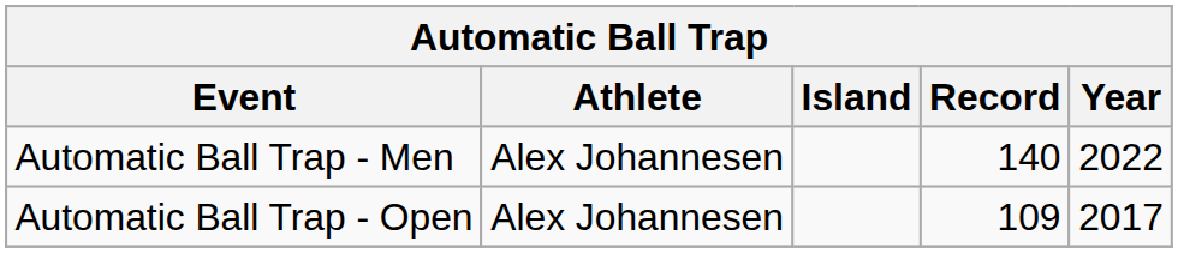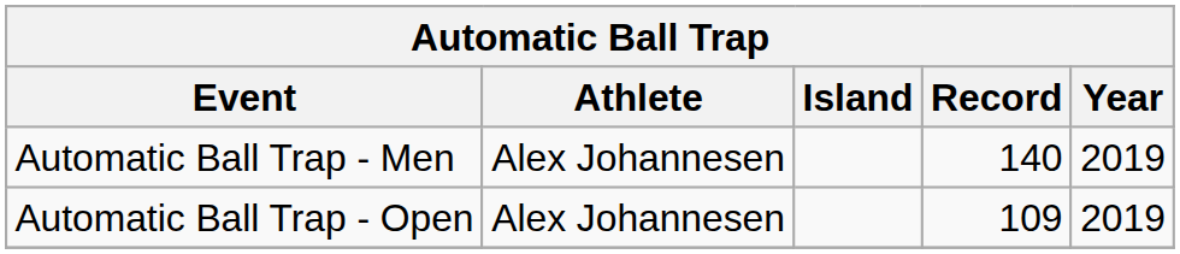Automatic Ball Trap - Men | Year: 2022 -> 2019
Automatic Ball Trap - Open | Year: 2017 -> 2019
